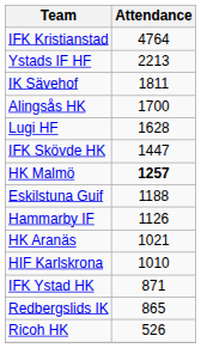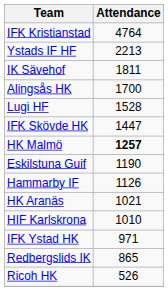Lugi HF | Attendance: 1628 -> 1528
Eskilstuna Guif | Attendance: 1188 -> 1190
IFK Ystad HK | Attendance: 871 -> 971
